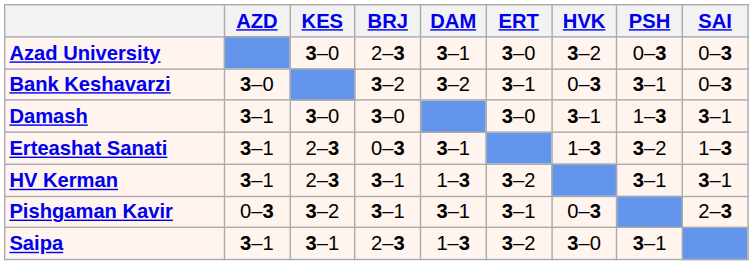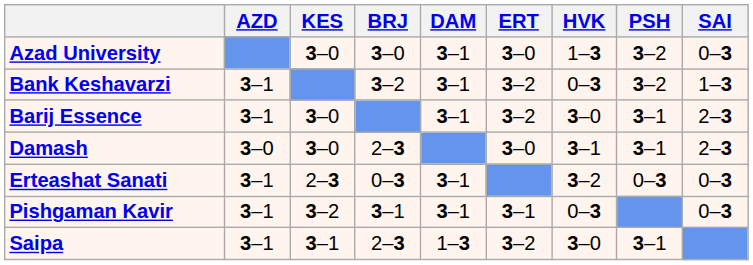Azad University | BRJ: 2–3 -> 3–0
Azad University | HVK: 3–2 -> 1–3
Azad University | PSH: 0–3 -> 3–2
Bank Keshavarzi | AZD: 3–0 -> 3–1
Bank Keshavarzi | DAM: 3–2 -> 3–1
Bank Keshavarzi | ERT: 3–1 -> 3–2
Bank Keshavarzi | PSH: 3–1 -> 3–2
Bank Keshavarzi | SAI: 0–3 -> 1–3
+ row: Barij Essence | 3–1 | 3–0 | 3–1 | 3–2 | 3–0 | 3–1 | 2–3
Damash | AZD: 3–1 -> 3–0
Damash | BRJ: 3–0 -> 2–3
Damash | PSH: 1–3 -> 3–1
Damash | SAI: 3–1 -> 2–3
Erteashat Sanati | HVK: 1–3 -> 3–2
Erteashat Sanati | PSH: 3–2 -> 0–3
Erteashat Sanati | SAI: 1–3 -> 0–3
- row: HV Kerman | 3–1 | 2–3 | 3–1 | 1–3 | 3–2 | 3–1 | 3–1
Pishgaman Kavir | AZD: 0–3 -> 3–1
Pishgaman Kavir | SAI: 2–3 -> 0–3
